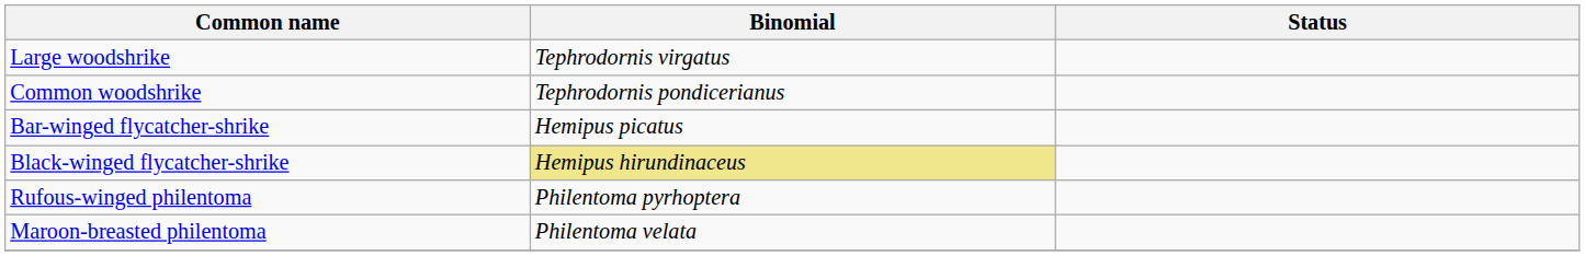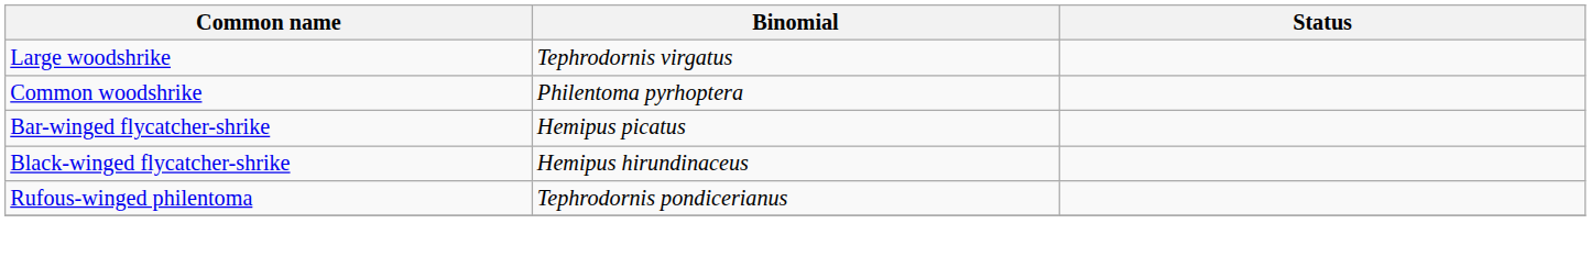Common woodshrike | Binomial: Tephrodornis pondicerianus -> Philentoma pyrhoptera
Black-winged flycatcher-shrike | Binomial: khaki background -> no background
Rufous-winged philentoma | Binomial: Philentoma pyrhoptera -> Tephrodornis pondicerianus
- row: Maroon-breasted philentoma | Philentoma velata
